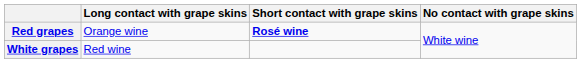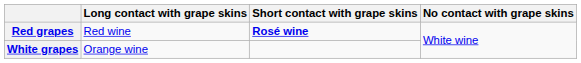Red grapes | Long contact with grape skins: Orange wine -> Red wine
White grapes | Long contact with grape skins: Red wine -> Orange wine
